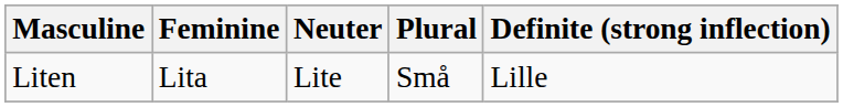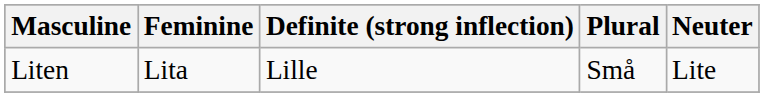columns swapped: Neuter <-> Definite (strong inflection)
